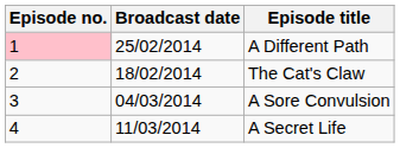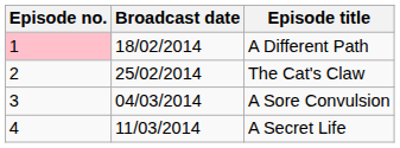A Different Path | Broadcast date: 25/02/2014 -> 18/02/2014
The Cat's Claw | Broadcast date: 18/02/2014 -> 25/02/2014
